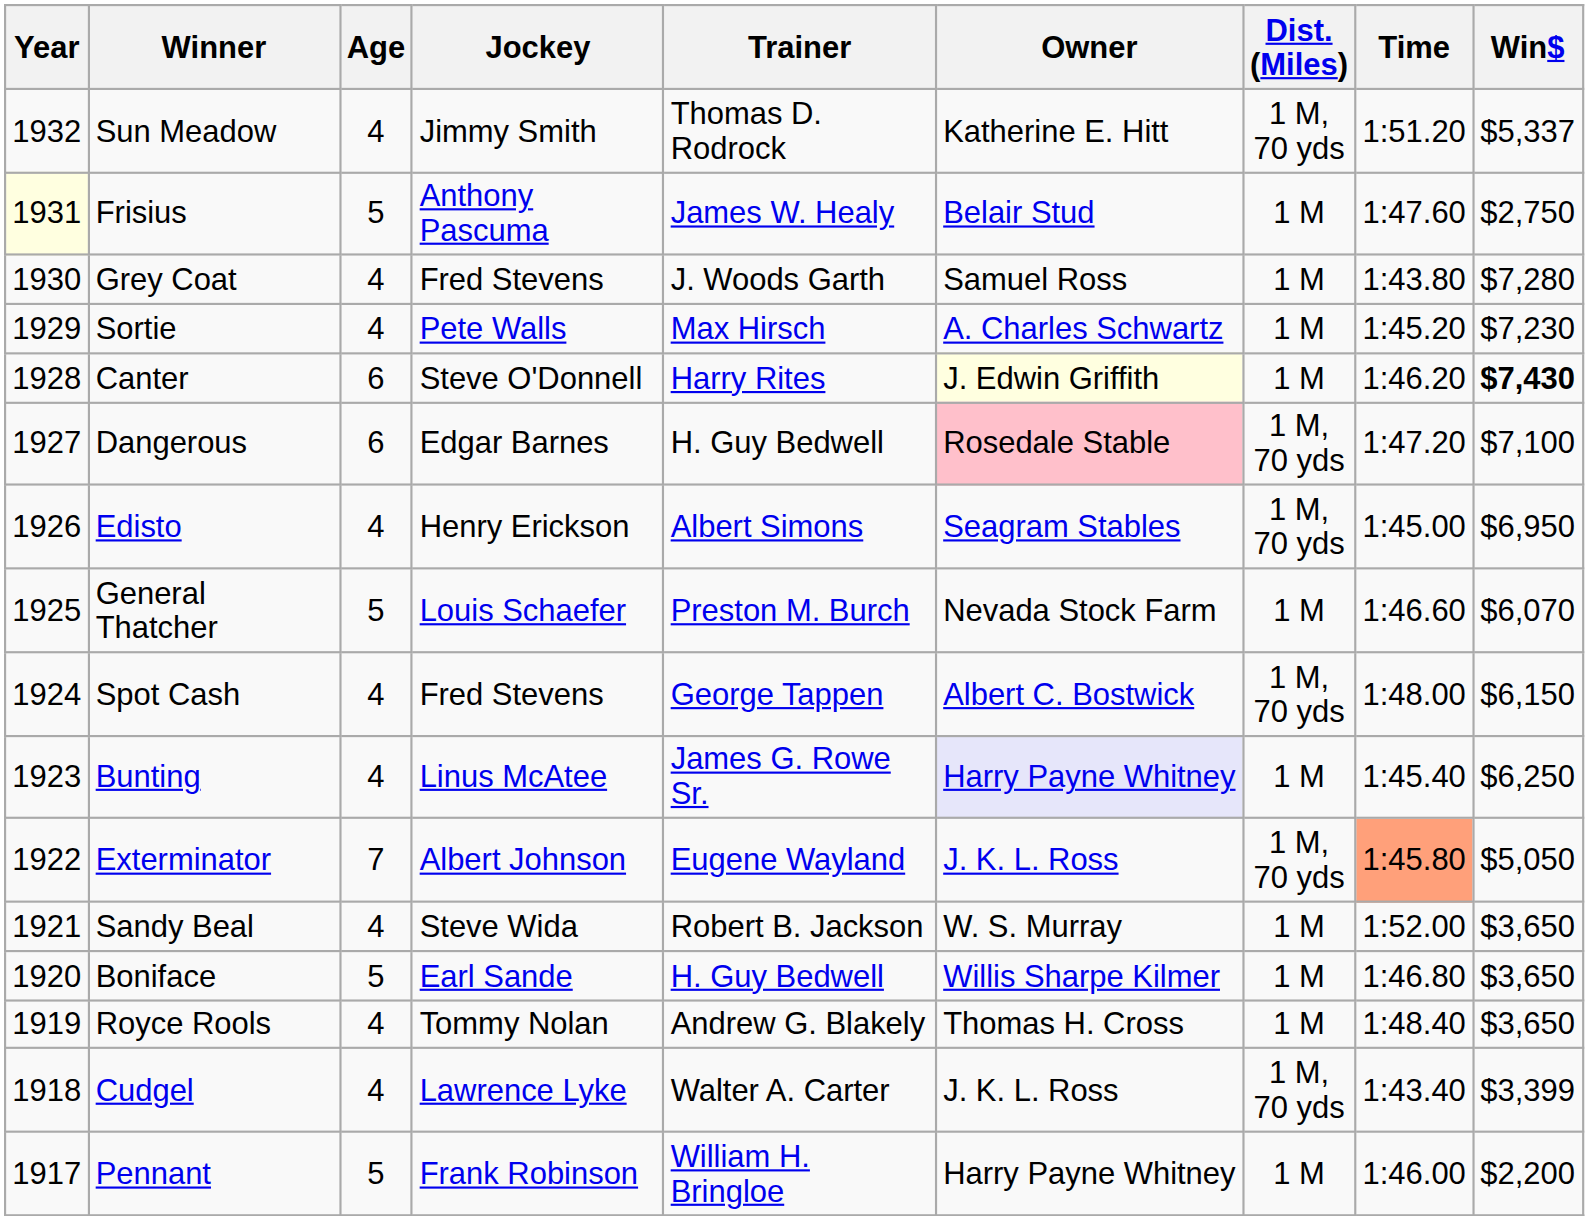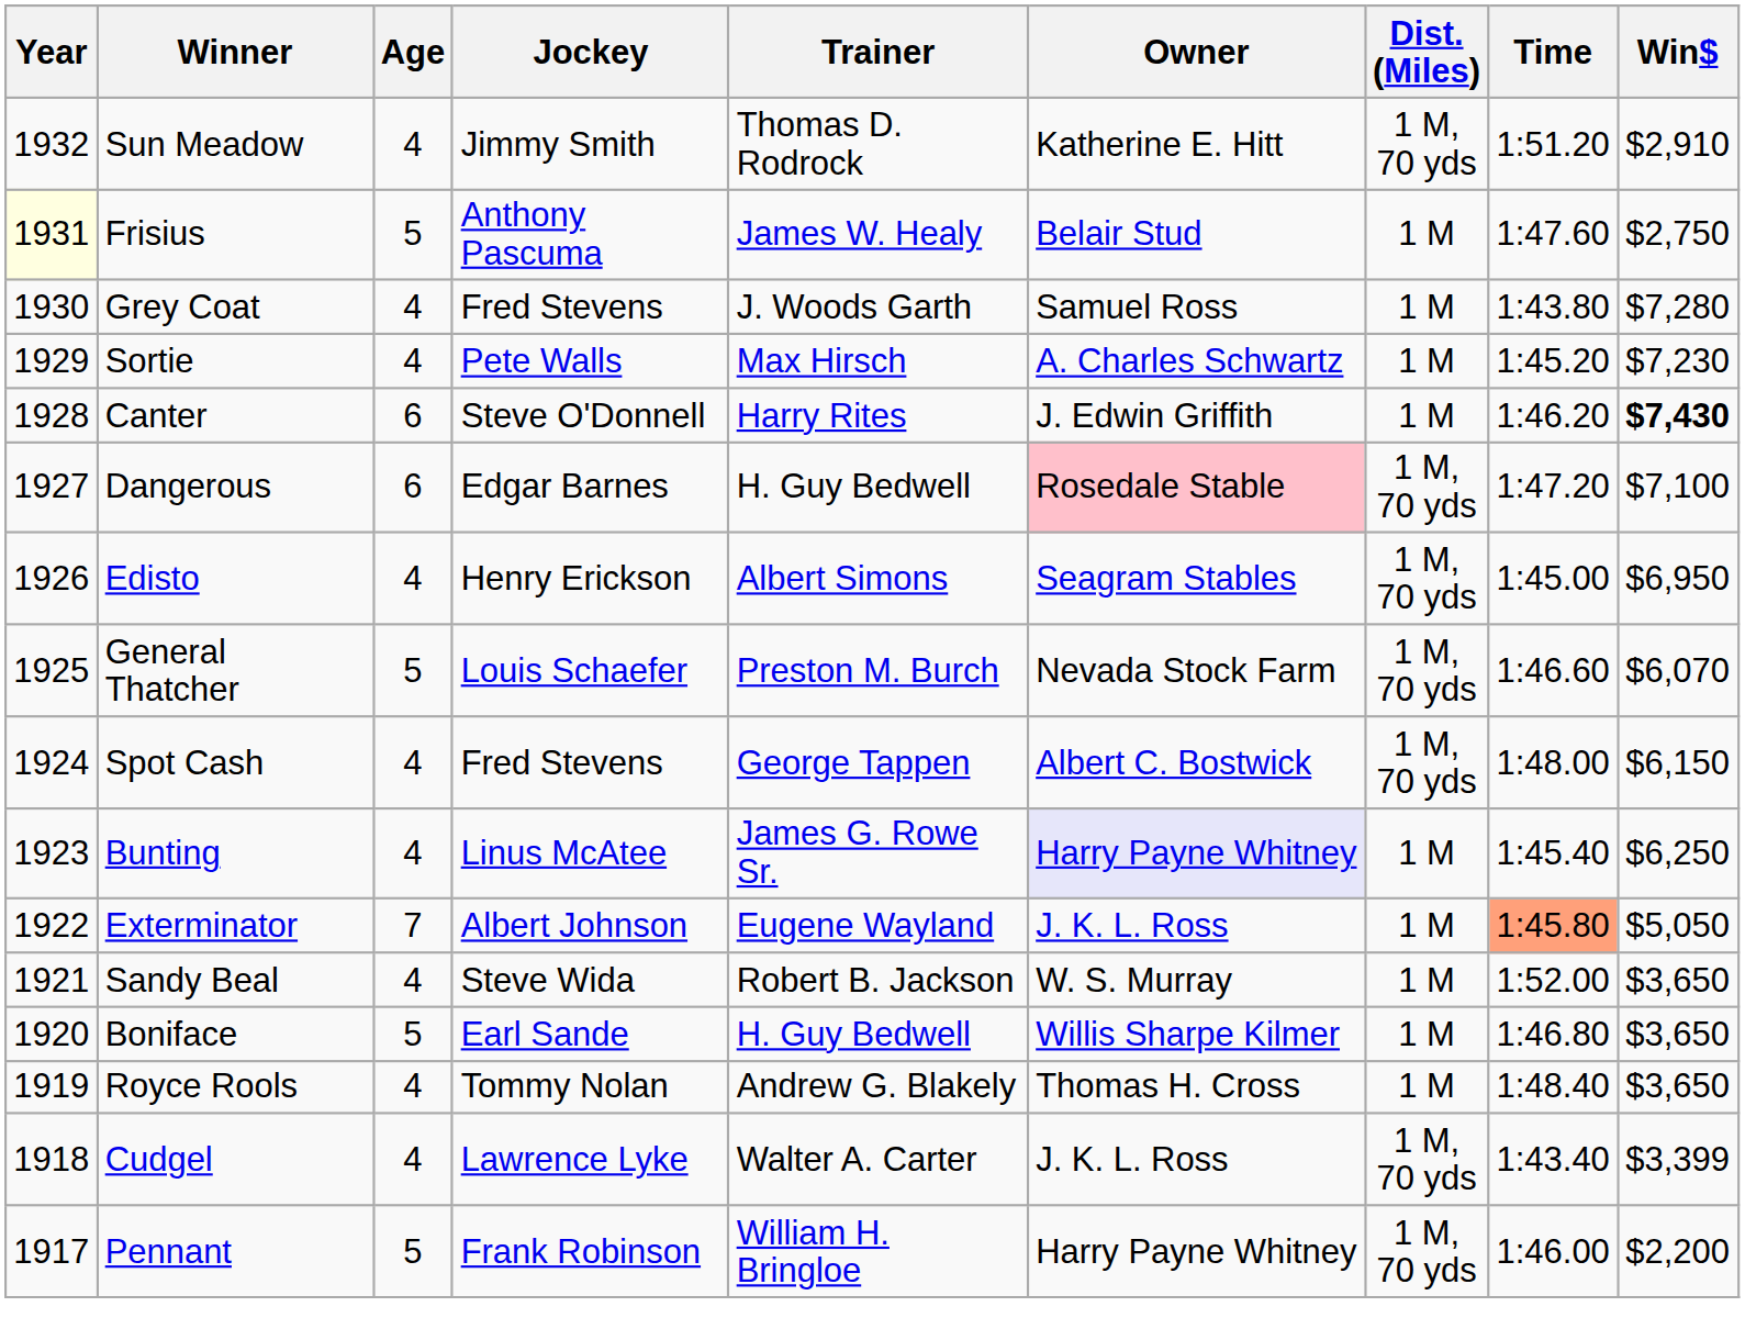Sun Meadow | Win$: $5,337 -> $2,910
Canter | Owner: lightyellow background -> no background
General Thatcher | Dist. (Miles): 1 M -> 1 M, 70 yds
Exterminator | Dist. (Miles): 1 M, 70 yds -> 1 M
Pennant | Dist. (Miles): 1 M -> 1 M, 70 yds
